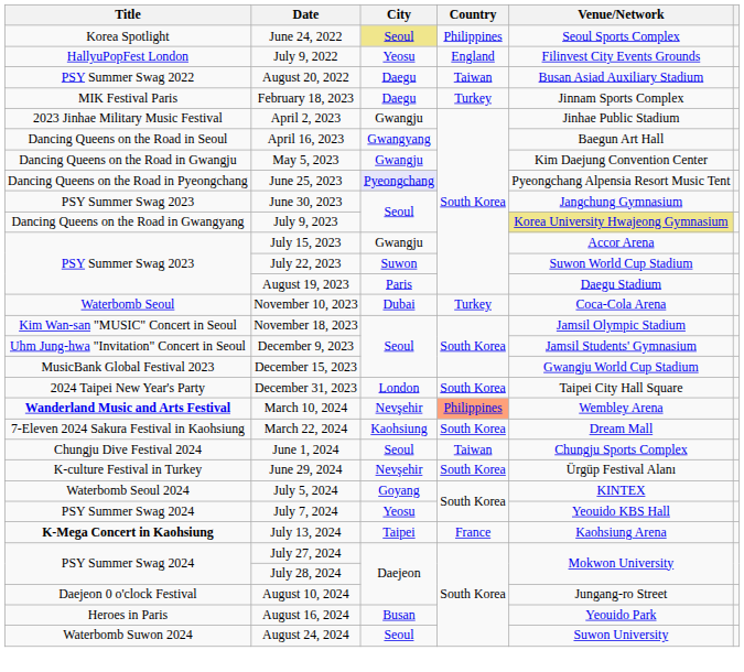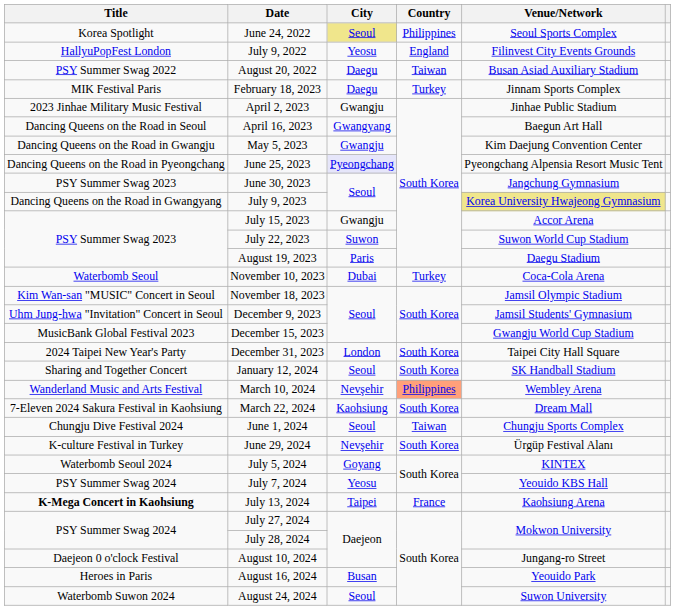+ row: Sharing and Together Concert | January 12, 2024 | Seoul | South Korea | SK Handball Stadium
March 10, 2024 | Title: bold -> normal
